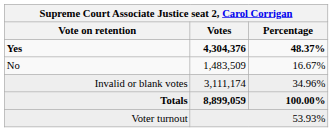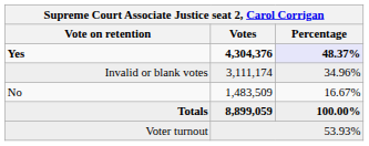Yes | Percentage: no background -> lavender background
rows swapped: No <-> Invalid or blank votes
